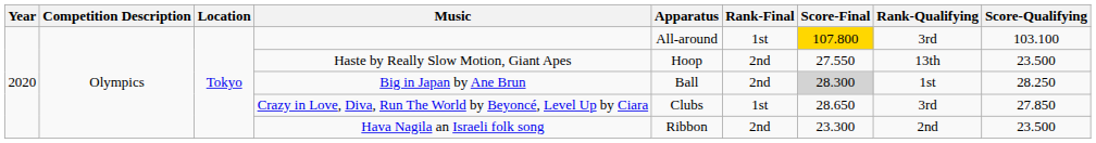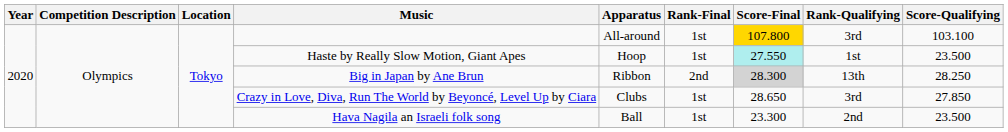Haste by Really Slow Motion, Giant Apes | Rank-Final: 2nd -> 1st
Haste by Really Slow Motion, Giant Apes | Score-Final: no background -> paleturquoise background
Haste by Really Slow Motion, Giant Apes | Rank-Qualifying: 13th -> 1st
Big in Japan by Ane Brun | Apparatus: Ball -> Ribbon
Big in Japan by Ane Brun | Rank-Qualifying: 1st -> 13th
Hava Nagila an Israeli folk song | Apparatus: Ribbon -> Ball
Hava Nagila an Israeli folk song | Rank-Final: 2nd -> 1st
